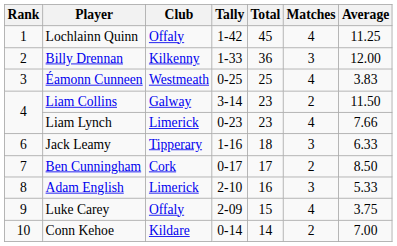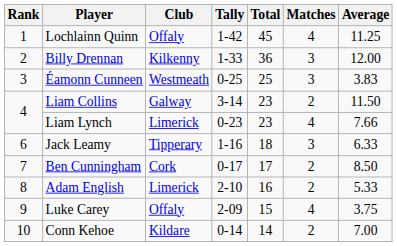Éamonn Cunneen | Matches: 4 -> 3
Adam English | Matches: 3 -> 2
